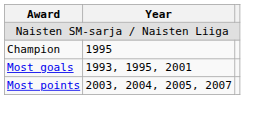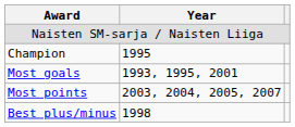+ row: Best plus/minus | 1998
